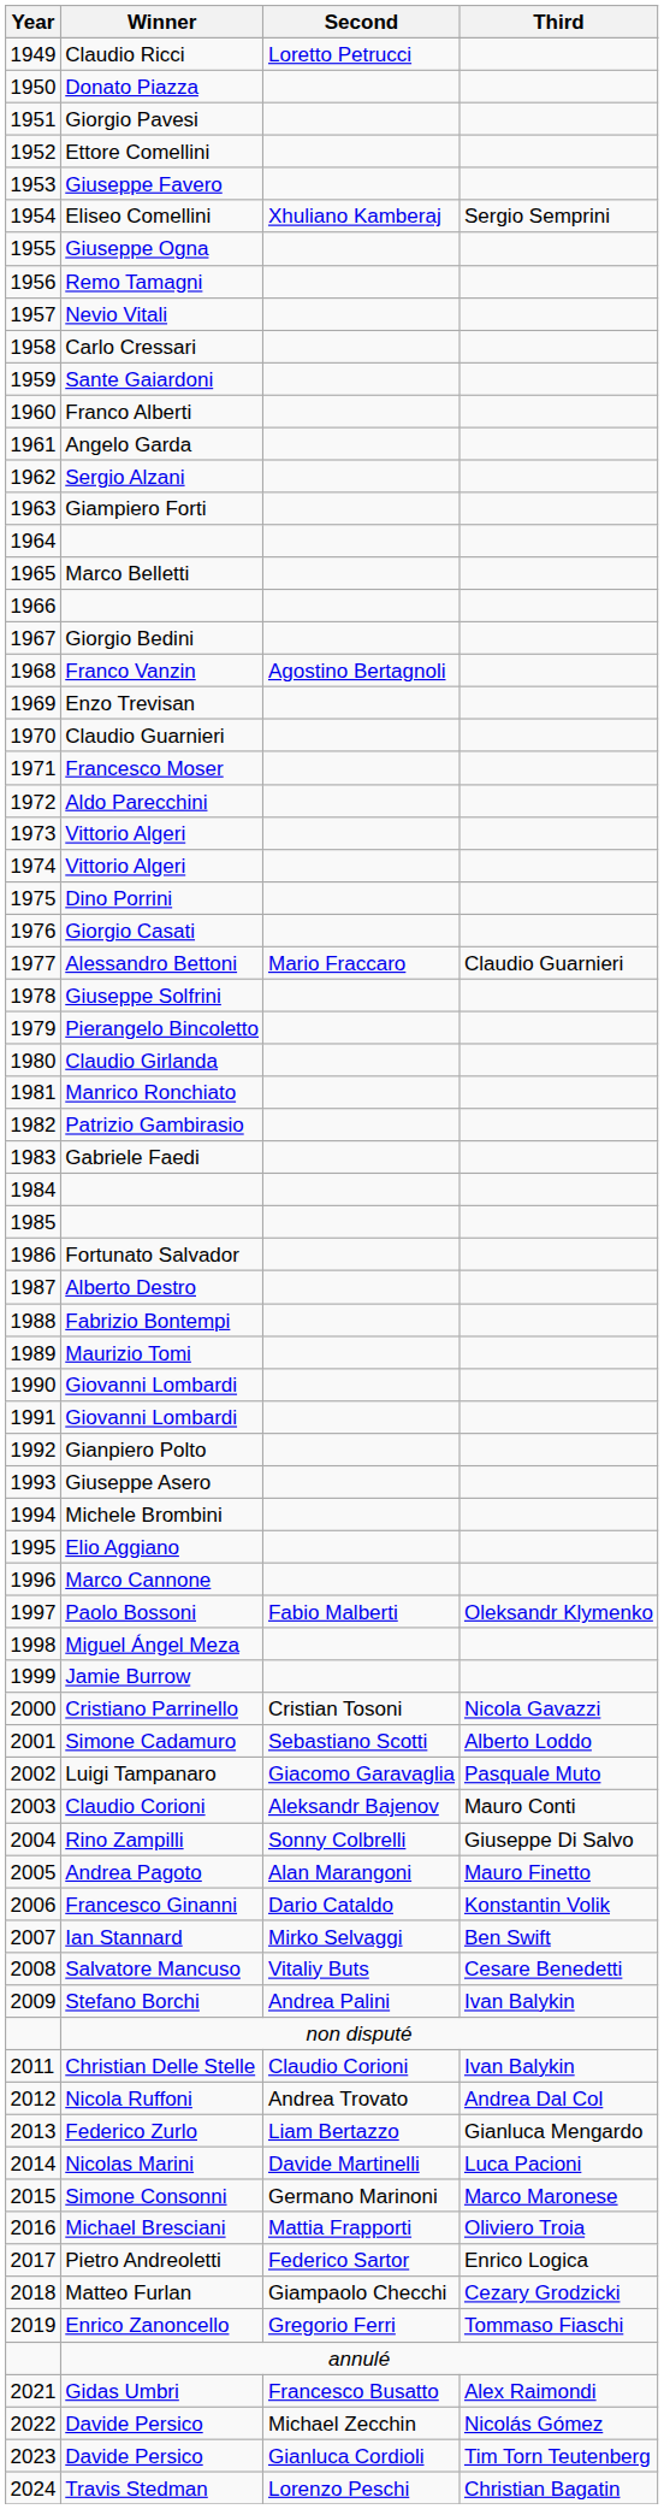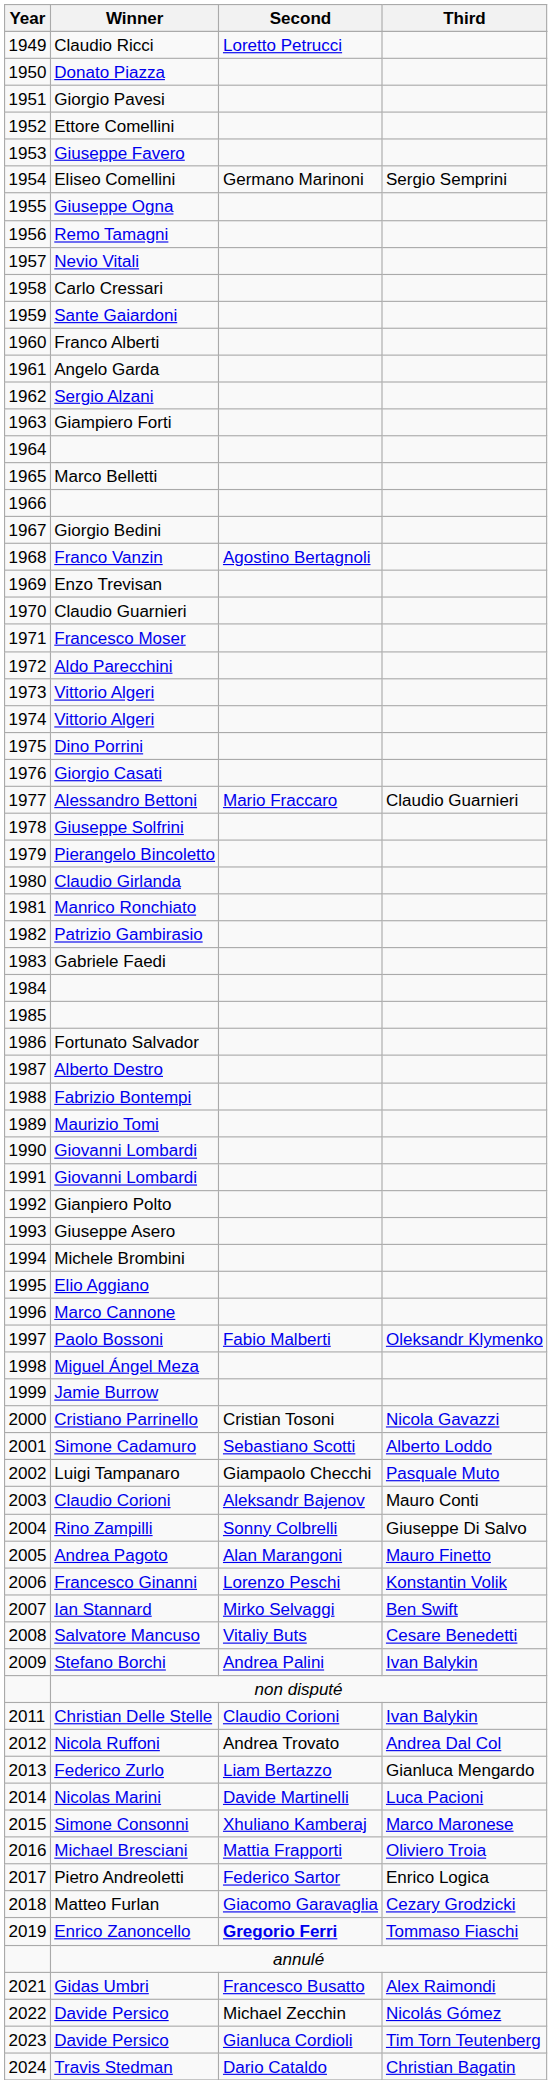Eliseo Comellini | Second: Xhuliano Kamberaj -> Germano Marinoni
Luigi Tampanaro | Second: Giacomo Garavaglia -> Giampaolo Checchi
Francesco Ginanni | Second: Dario Cataldo -> Lorenzo Peschi
Simone Consonni | Second: Germano Marinoni -> Xhuliano Kamberaj
Matteo Furlan | Second: Giampaolo Checchi -> Giacomo Garavaglia
Enrico Zanoncello | Second: normal -> bold
Travis Stedman | Second: Lorenzo Peschi -> Dario Cataldo
